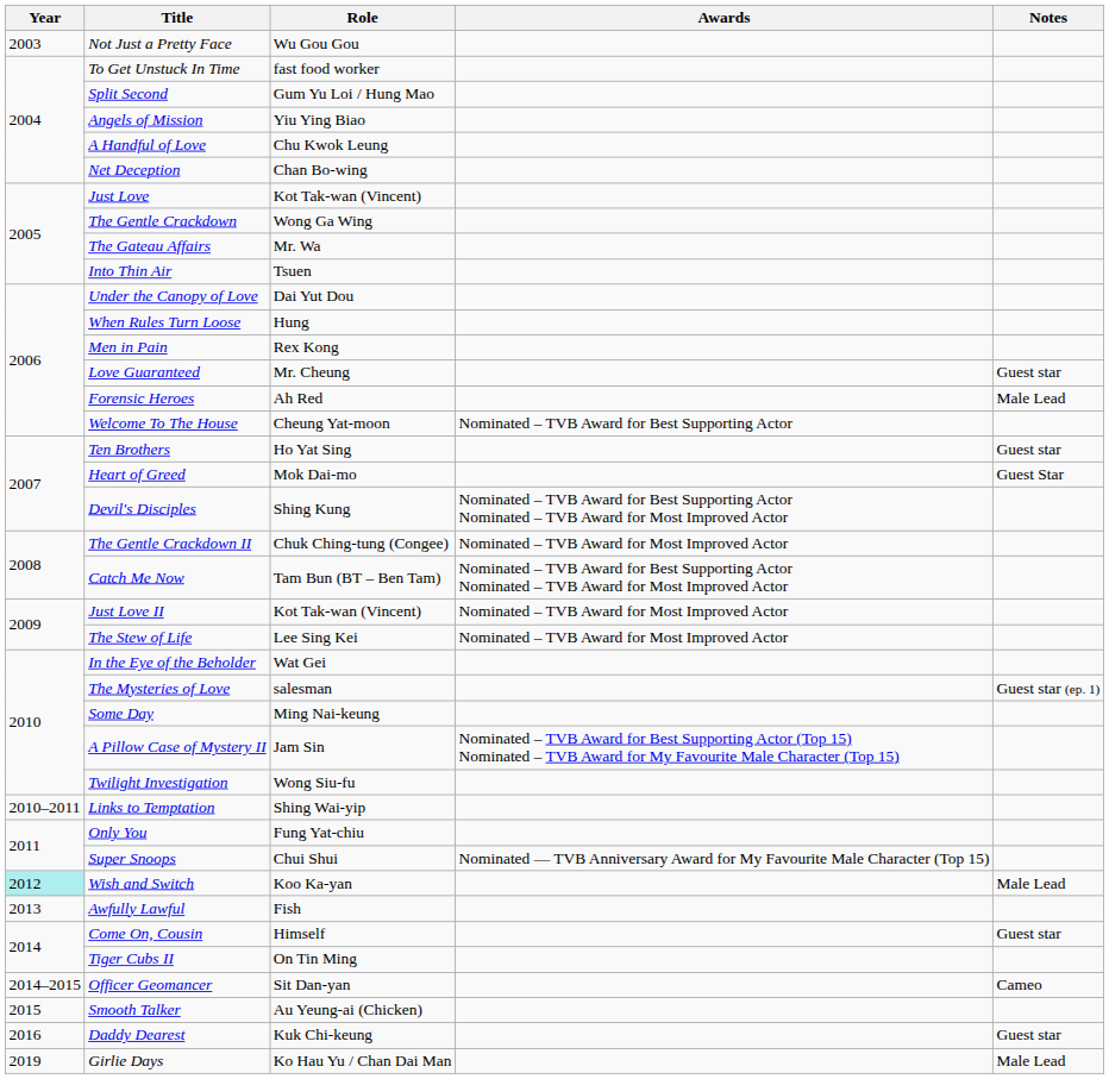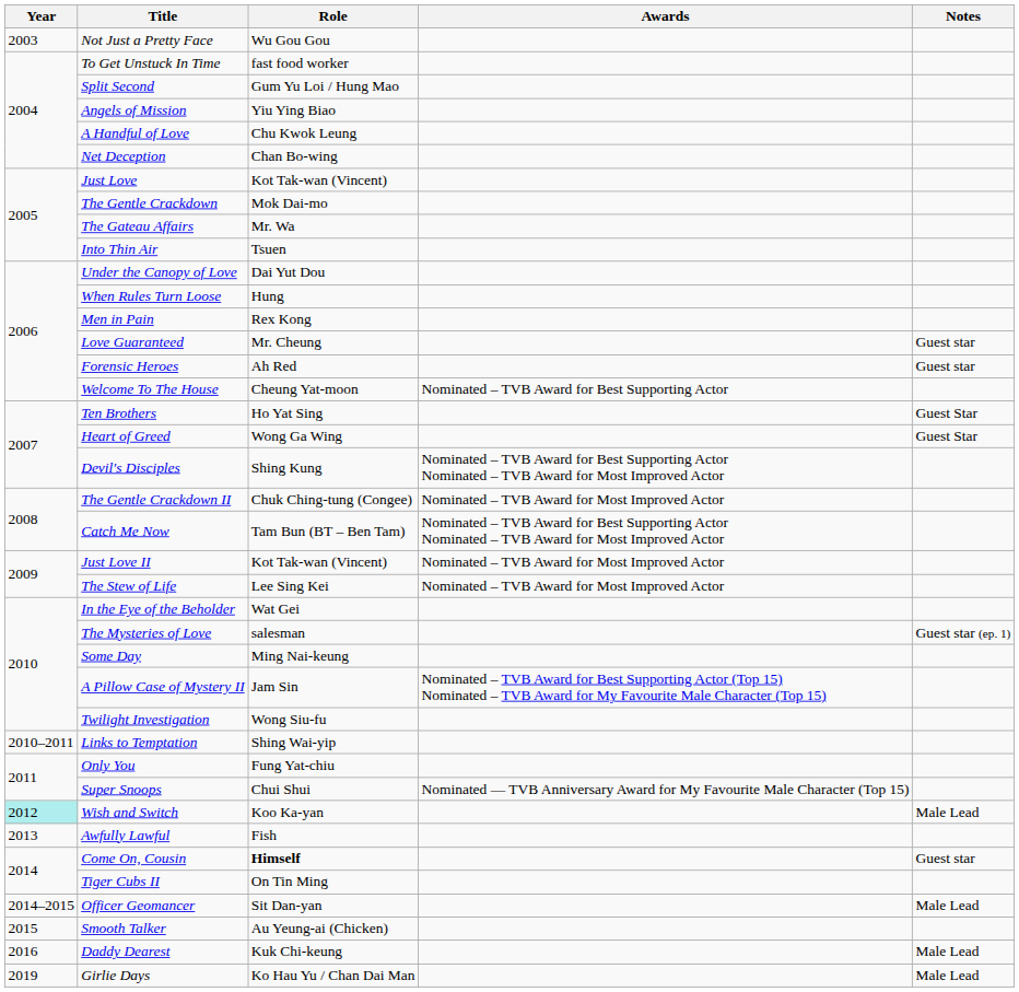The Gentle Crackdown | Role: Wong Ga Wing -> Mok Dai-mo
Forensic Heroes | Notes: Male Lead -> Guest star
Ten Brothers | Notes: Guest star -> Guest Star
Heart of Greed | Role: Mok Dai-mo -> Wong Ga Wing
Come On, Cousin | Role: normal -> bold
Officer Geomancer | Notes: Cameo -> Male Lead
Daddy Dearest | Notes: Guest star -> Male Lead
